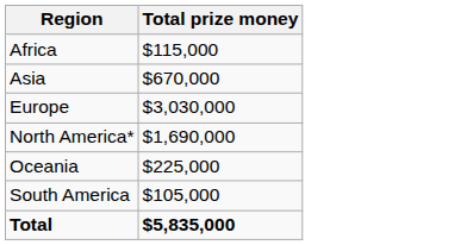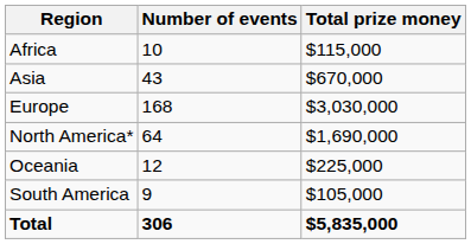+ column: Number of events | 10 | 43 | 168 | 64 | 12 | 9 | 306
